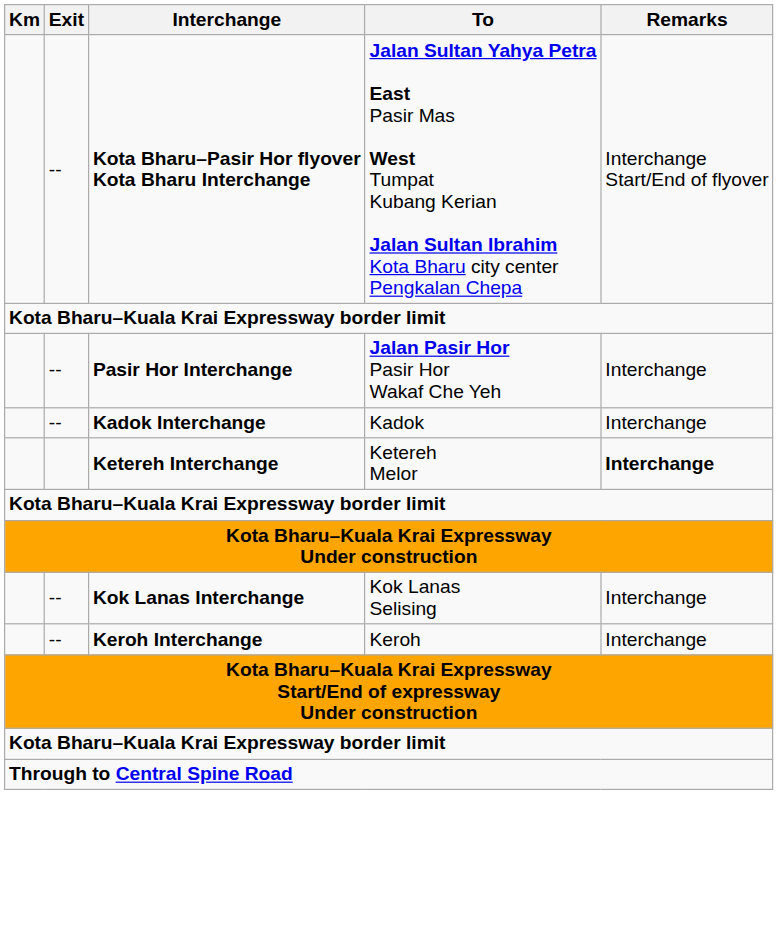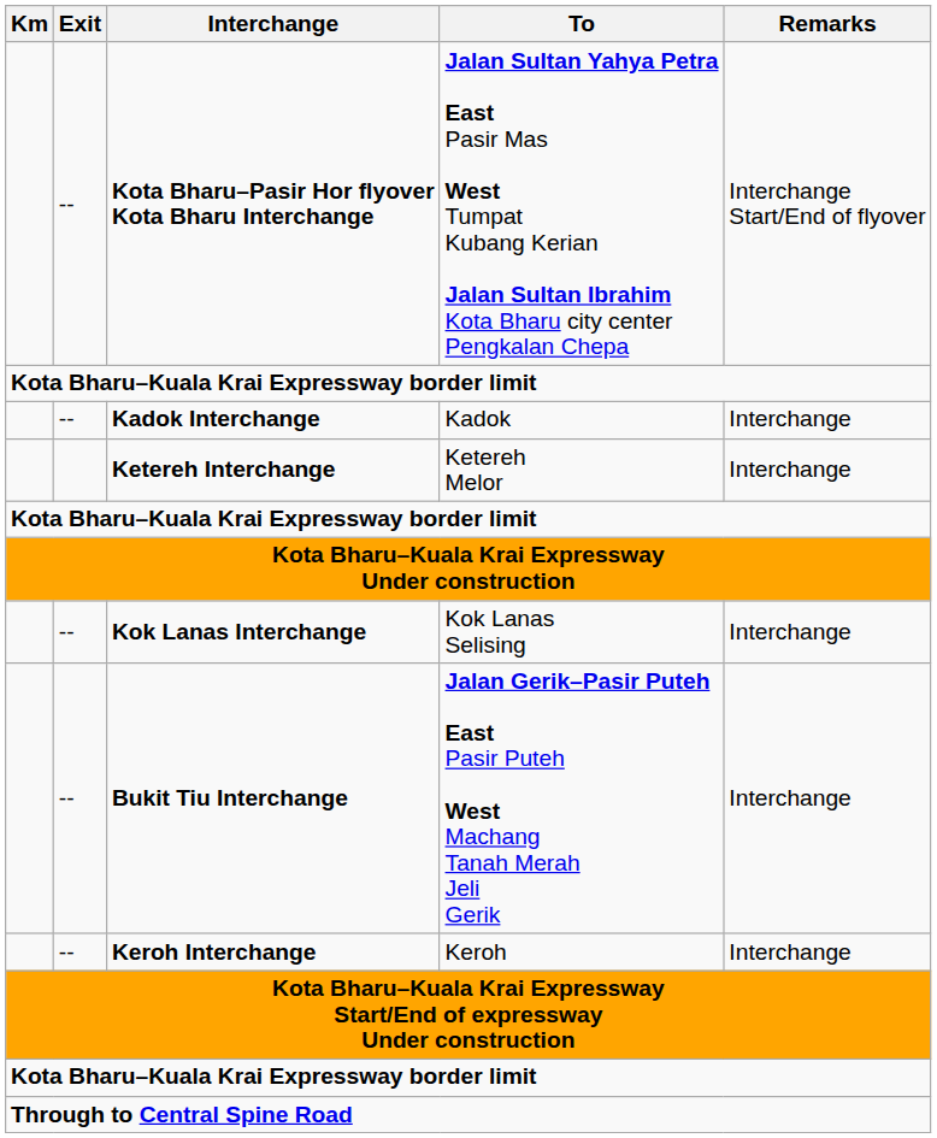- row: -- | Pasir Hor Interchange | Jalan Pasir Hor Pasir Hor Wakaf Che Yeh | Interchange
Ketereh Interchange | Remarks: bold -> normal
+ row: -- | Bukit Tiu Interchange | Jalan Gerik–Pasir Puteh East Pasir Puteh West Machang Tanah Merah Jeli Gerik | Interchange
